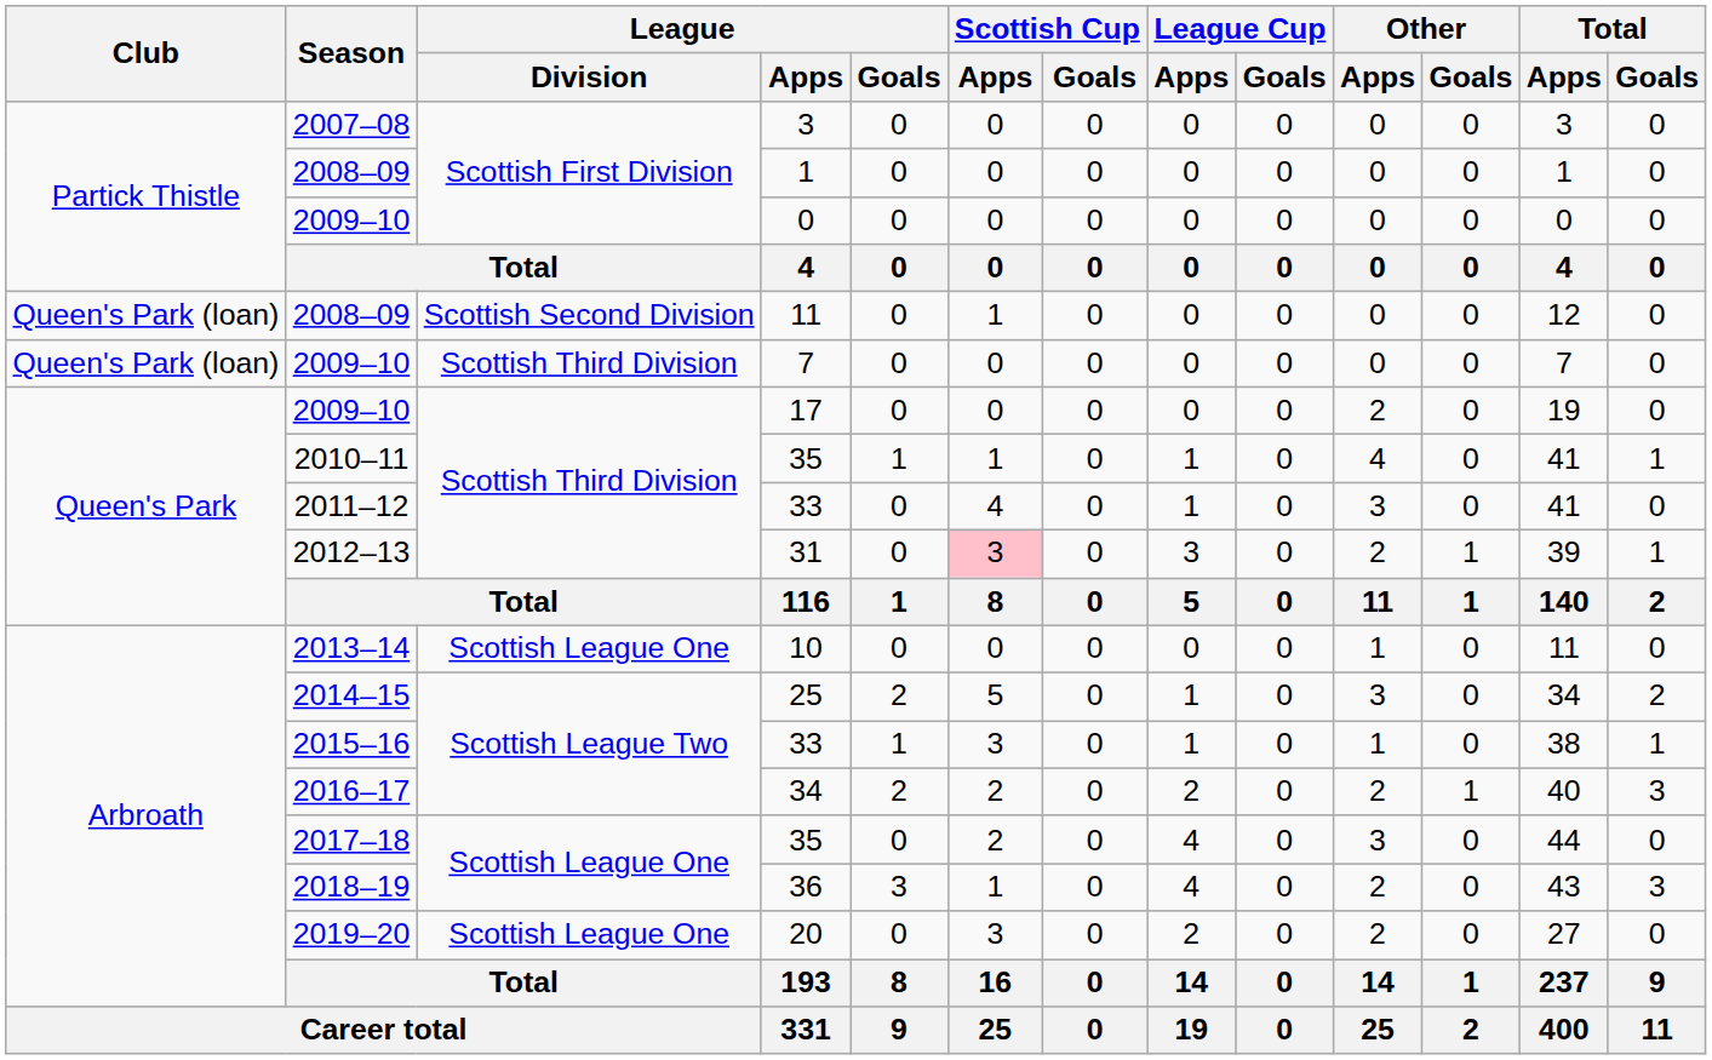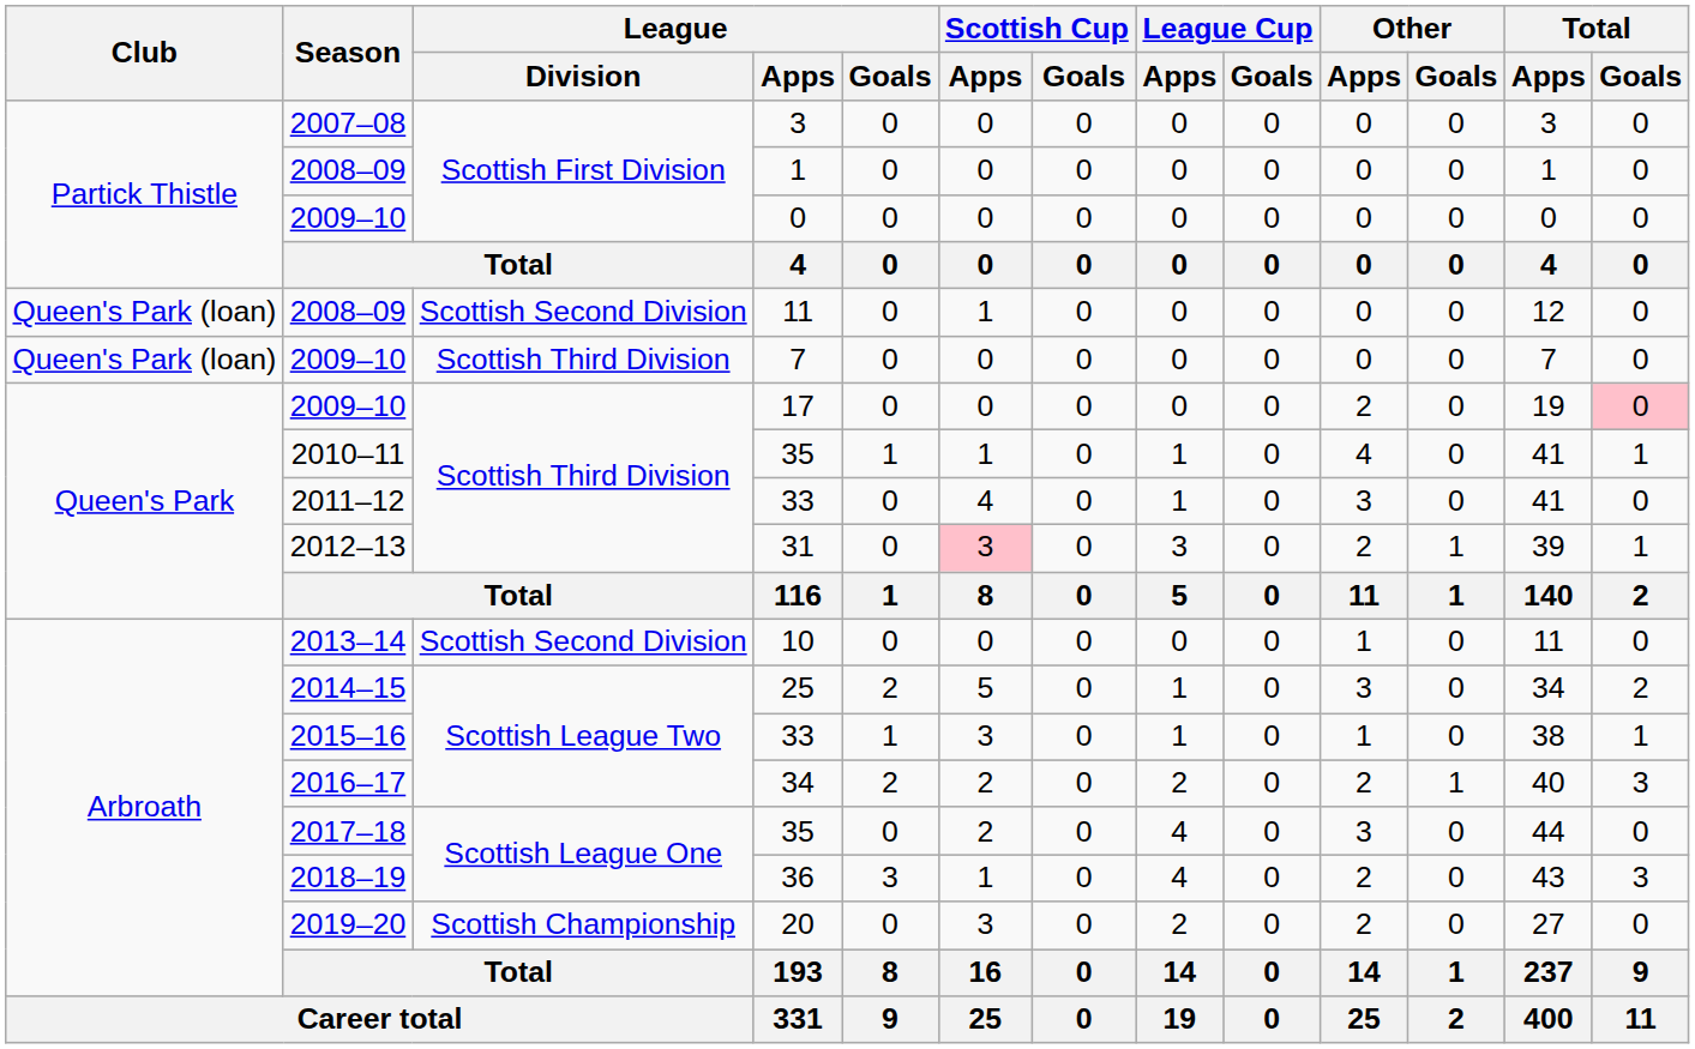17 | Total / Goals: no background -> pink background
10 | League / Division: Scottish League One -> Scottish Second Division
20 | League / Division: Scottish League One -> Scottish Championship
